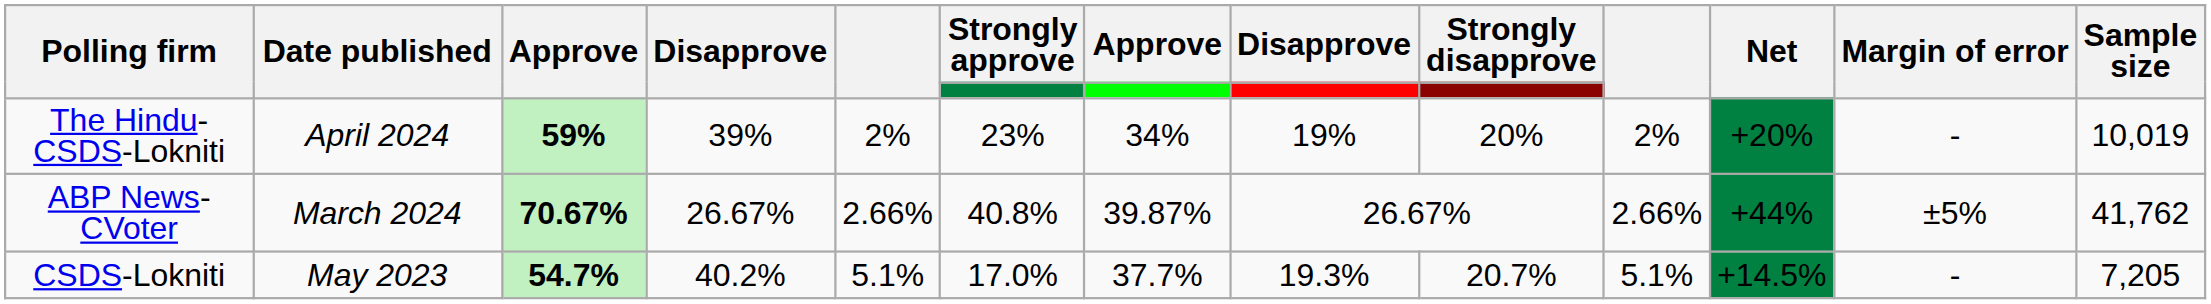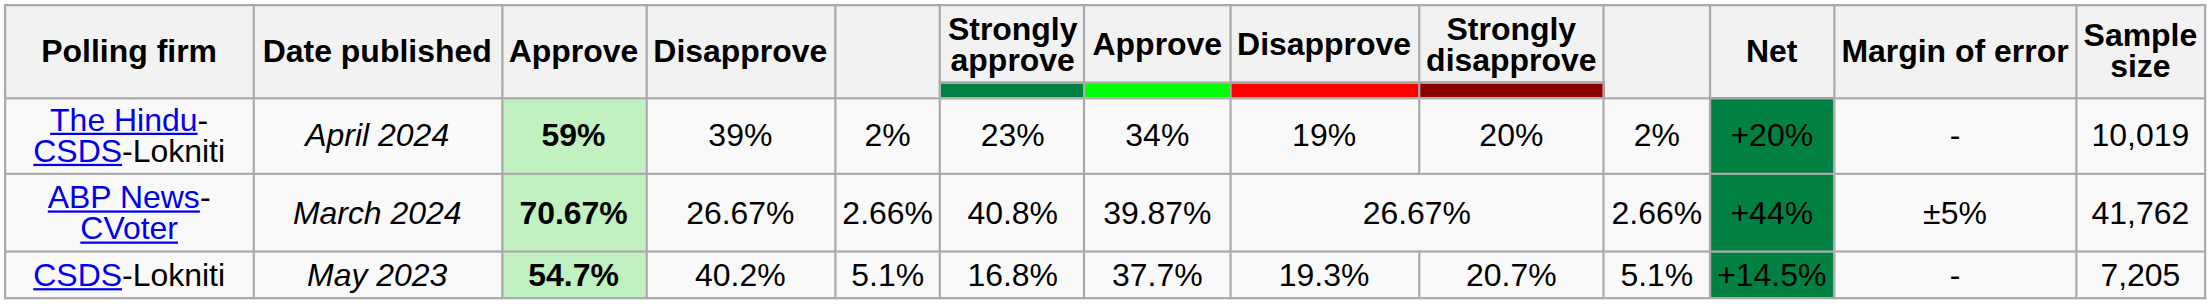CSDS-Lokniti | Strongly approve: 17.0% -> 16.8%
